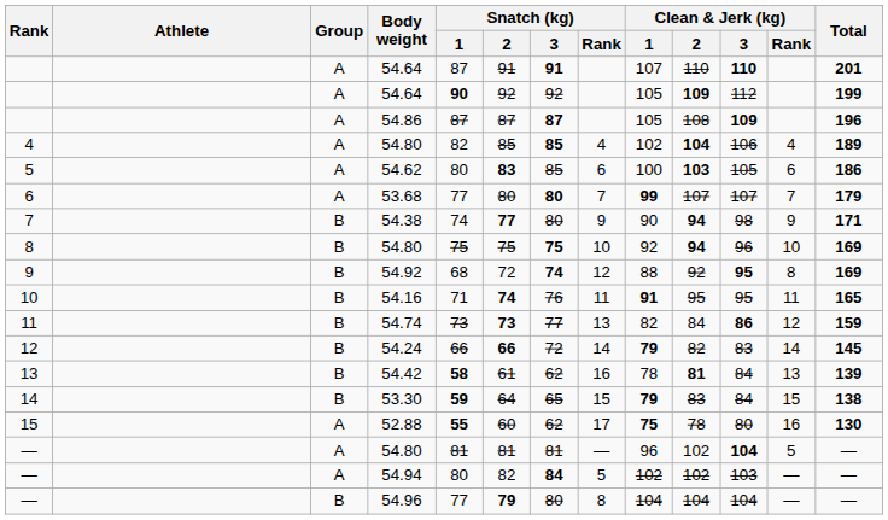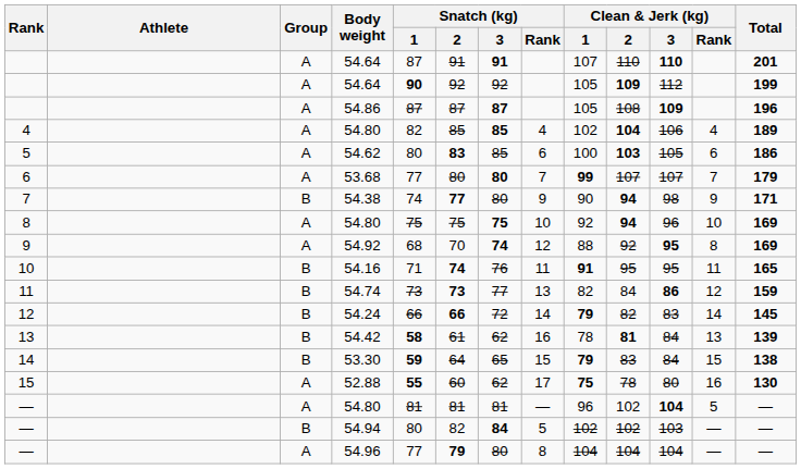8 / 54.80 | Group: B -> A
54.92 | Group: B -> A
54.92 | Snatch (kg) / 2: 72 -> 70
54.94 | Group: A -> B
54.96 | Group: B -> A
